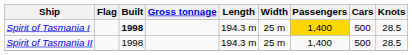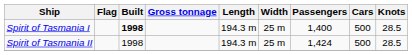Spirit of Tasmania I | Passengers: gold background -> no background
Spirit of Tasmania II | Passengers: 1,400 -> 1,424
